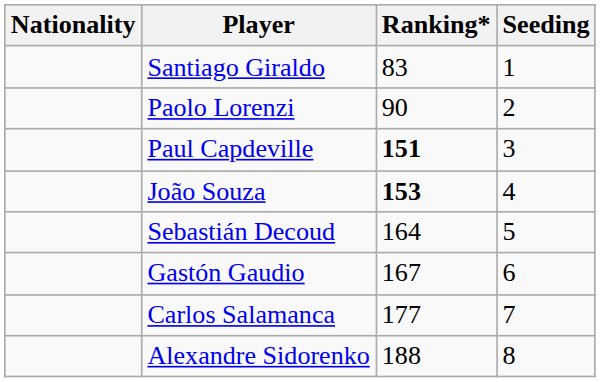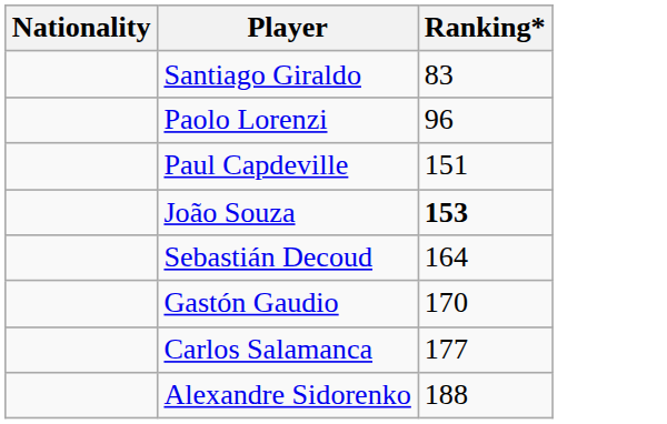- column: Seeding | 1 | 2 | 3 | 4 | 5 | 6 | 7 | 8
Paolo Lorenzi | Ranking*: 90 -> 96
Paul Capdeville | Ranking*: bold -> normal
Gastón Gaudio | Ranking*: 167 -> 170
